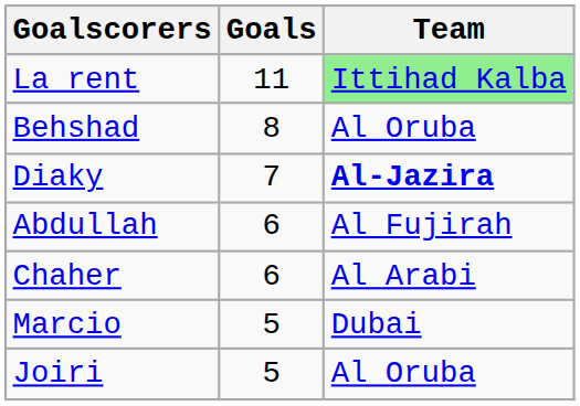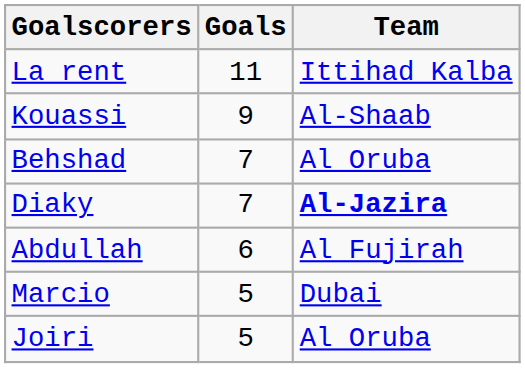La rent | Team: lightgreen background -> no background
+ row: Kouassi | 9 | Al-Shaab
Behshad | Goals: 8 -> 7
- row: Chaher | 6 | Al Arabi
